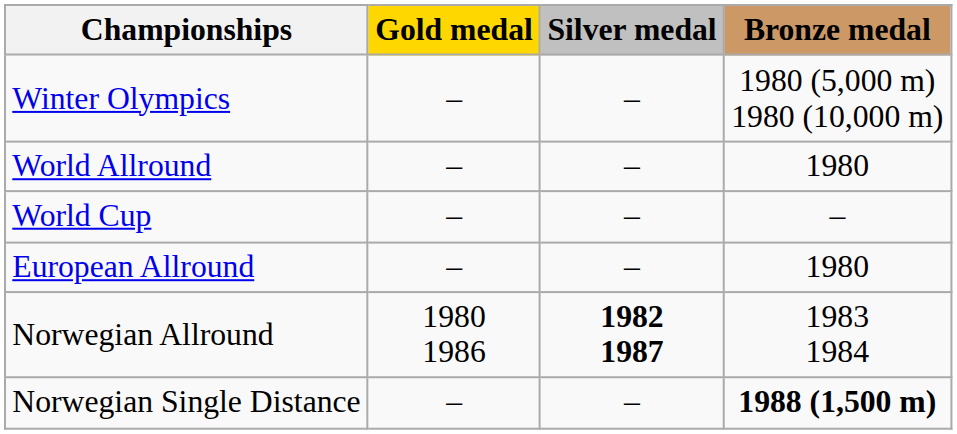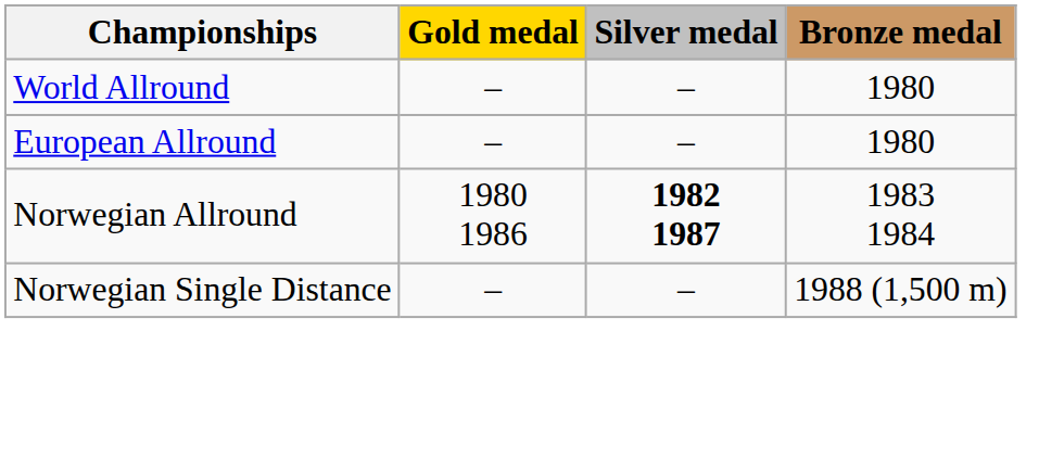- row: Winter Olympics | – | – | 1980 (5,000 m) 1980 (10,000 m)
- row: World Cup | – | – | –
Norwegian Single Distance | Bronze medal: bold -> normal
